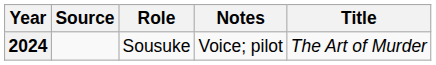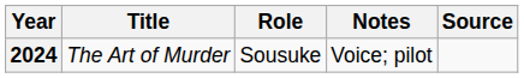columns swapped: Title <-> Source
